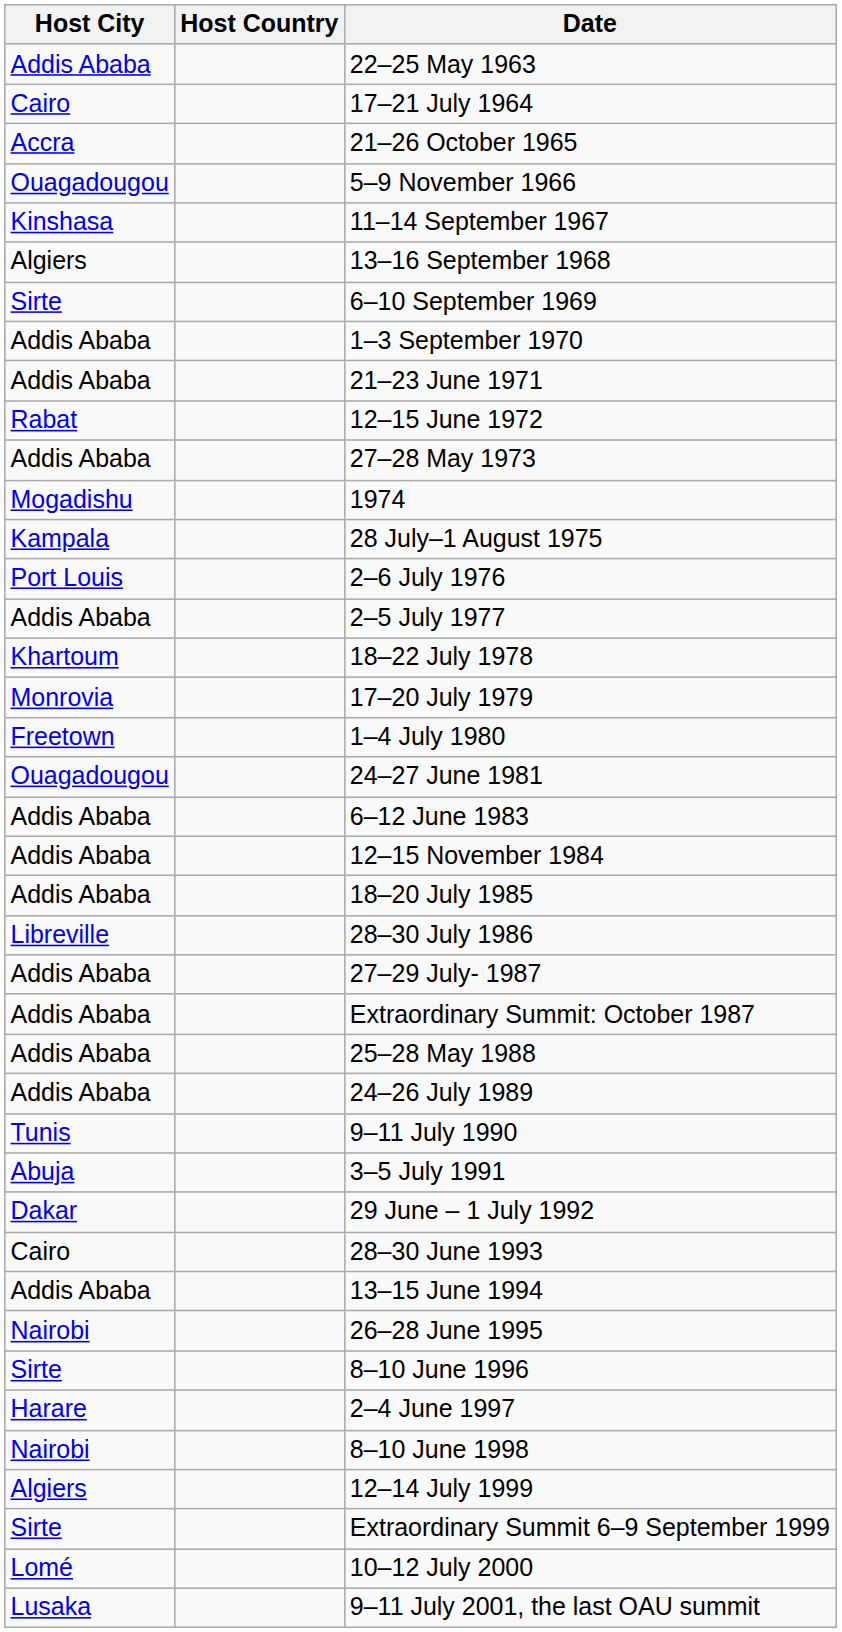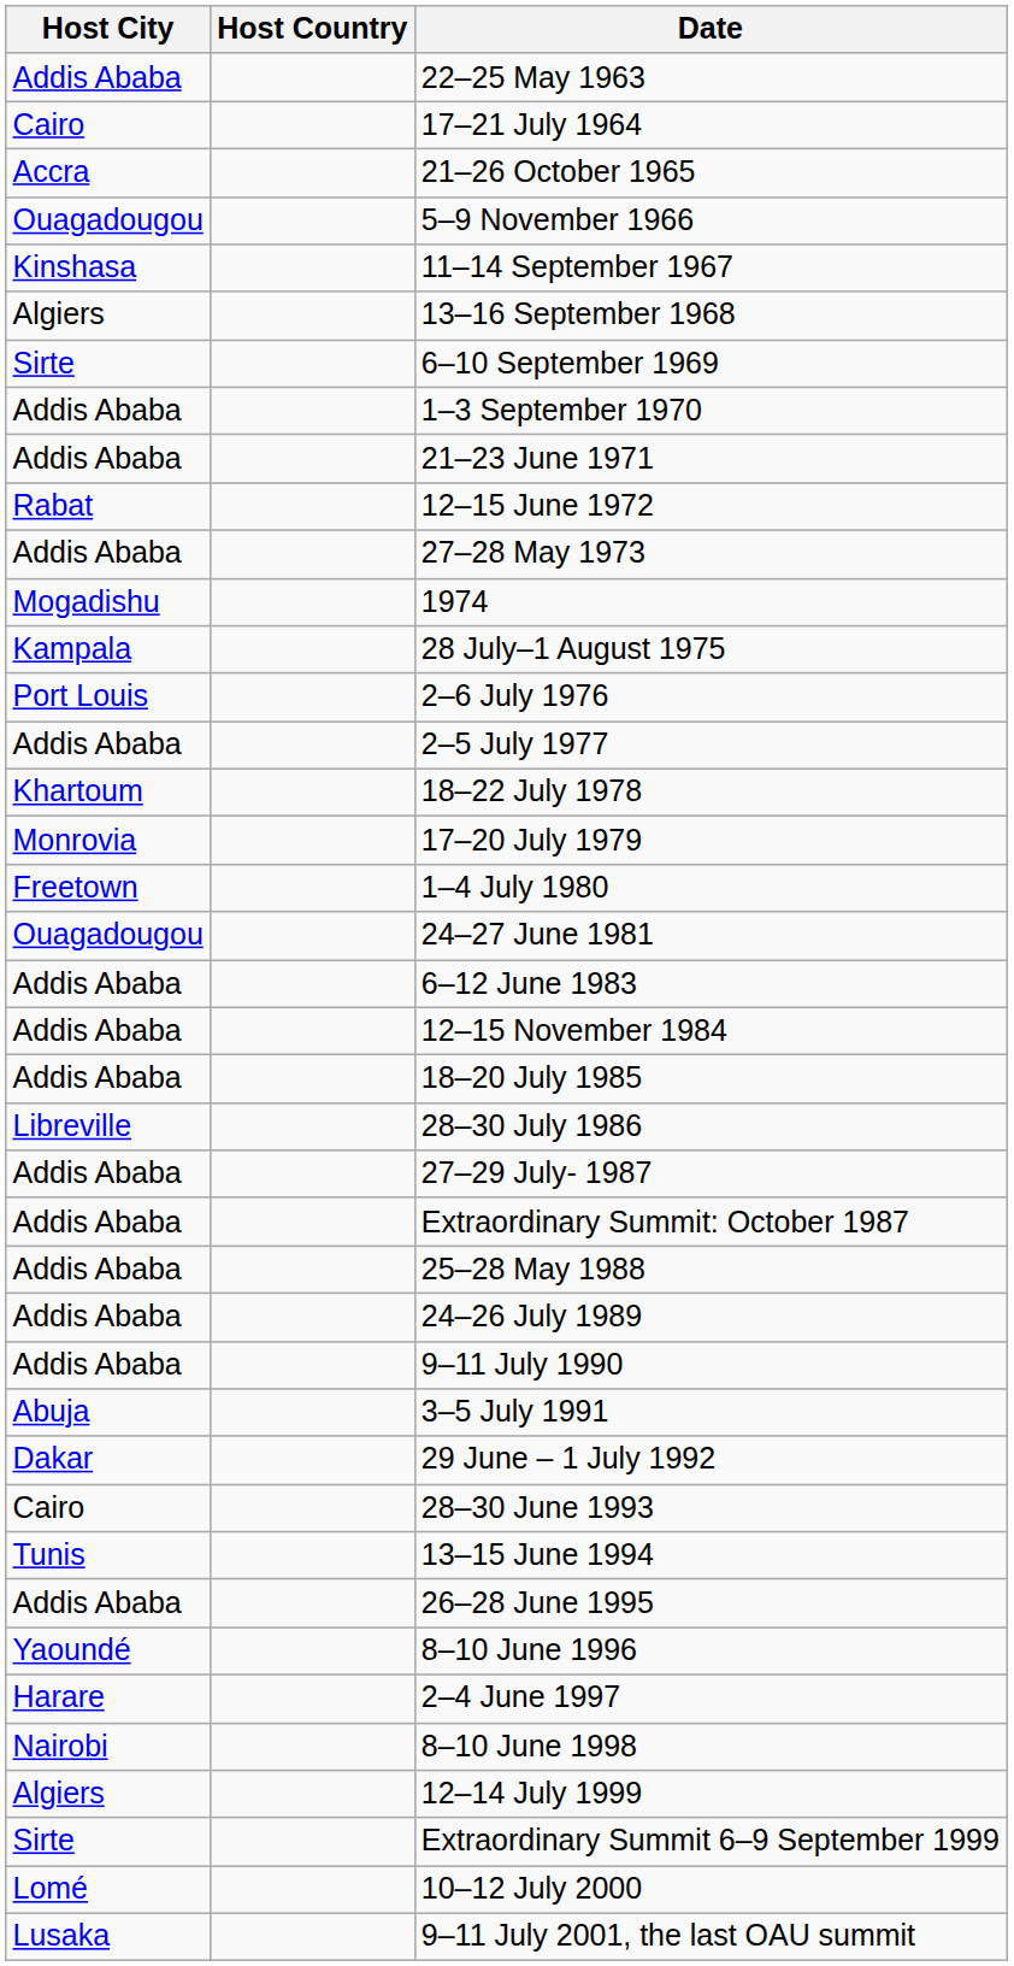9–11 July 1990 | Host City: Tunis -> Addis Ababa
13–15 June 1994 | Host City: Addis Ababa -> Tunis
26–28 June 1995 | Host City: Nairobi -> Addis Ababa
8–10 June 1996 | Host City: Sirte -> Yaoundé
